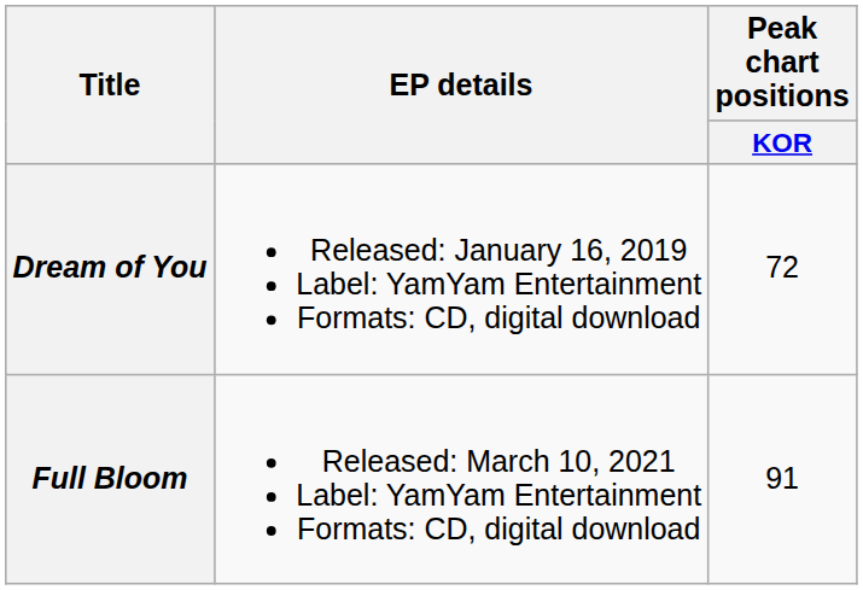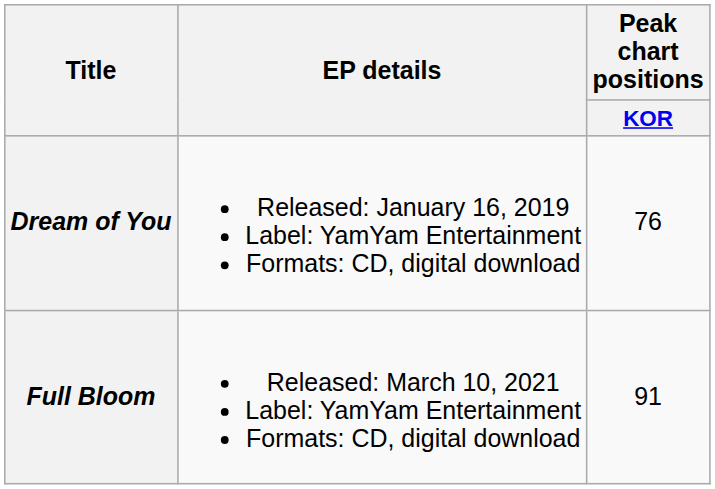Dream of You | Peak chart positions / KOR: 72 -> 76
